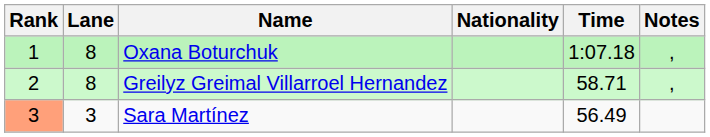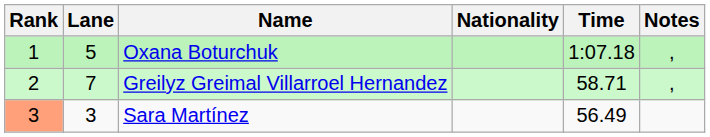Oxana Boturchuk | Lane: 8 -> 5
Greilyz Greimal Villarroel Hernandez | Lane: 8 -> 7
